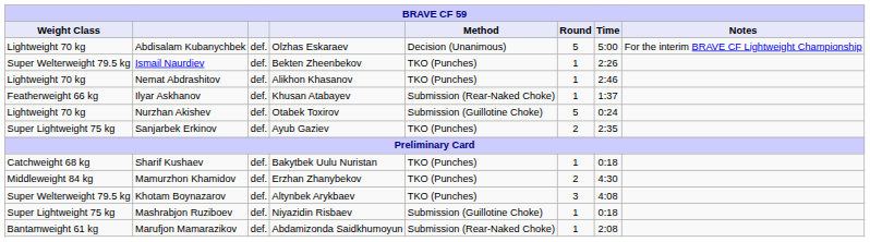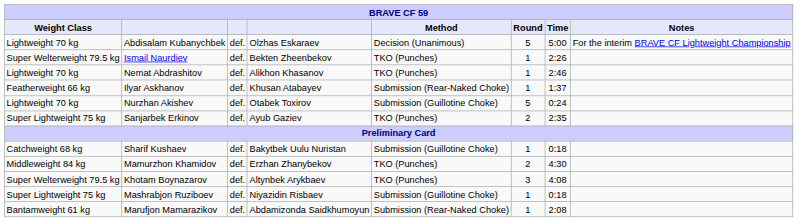Sharif Kushaev | Method: TKO (Punches) -> Submission (Guillotine Choke)
